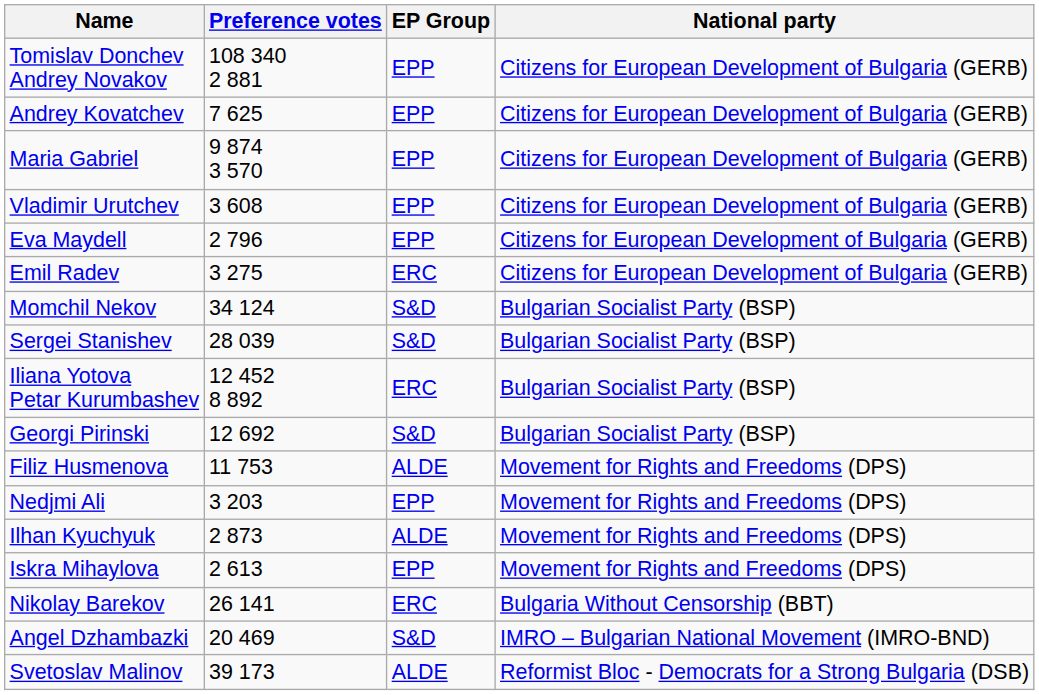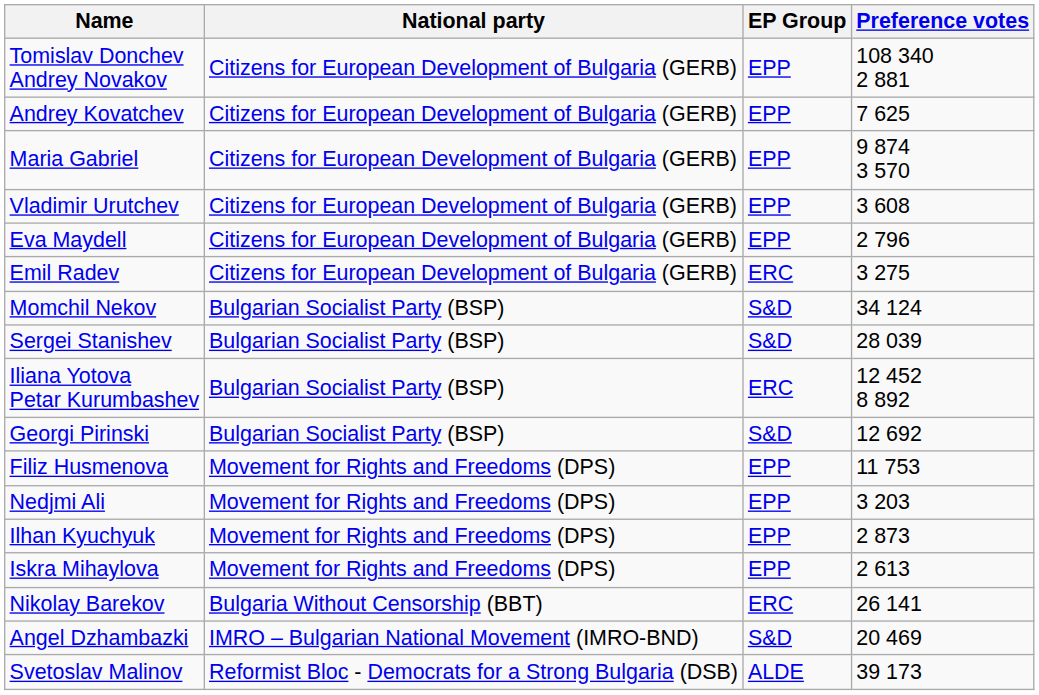columns swapped: National party <-> Preference votes
Filiz Husmenova | EP Group: ALDE -> EPP
Ilhan Kyuchyuk | EP Group: ALDE -> EPP
